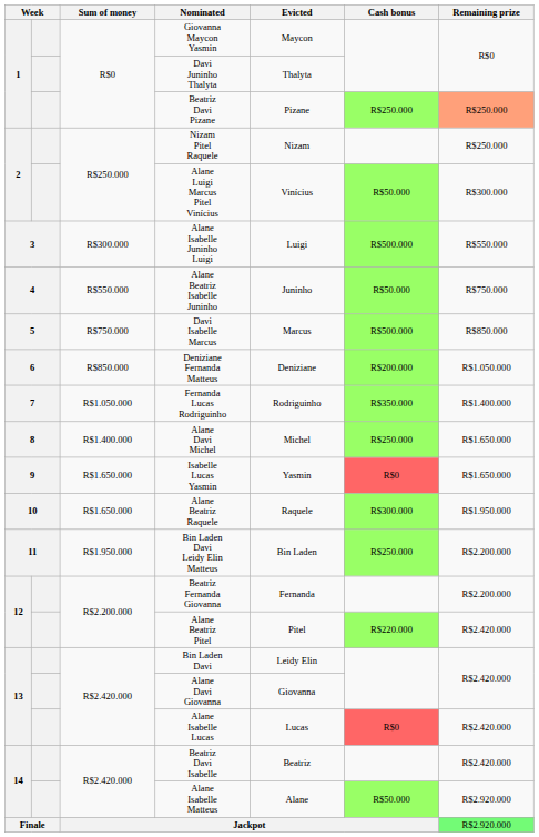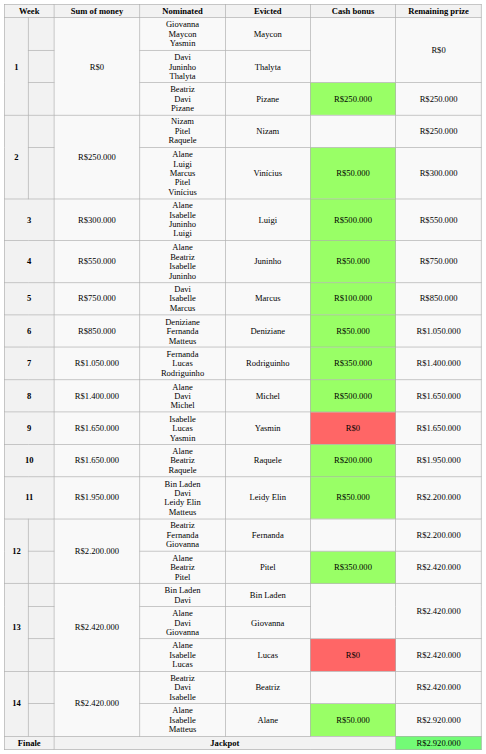Beatriz Davi Pizane | Remaining prize: lightsalmon background -> no background
Davi Isabelle Marcus | Cash bonus: R$500.000 -> R$100.000
Deniziane Fernanda Matteus | Cash bonus: R$200.000 -> R$50.000
Alane Davi Michel | Cash bonus: R$250.000 -> R$500.000
Alane Beatriz Raquele | Cash bonus: R$300.000 -> R$200.000
Bin Laden Davi Leidy Elin Matteus | Evicted: Bin Laden -> Leidy Elin
Bin Laden Davi Leidy Elin Matteus | Cash bonus: R$250.000 -> R$50.000
Alane Beatriz Pitel | Cash bonus: R$220.000 -> R$350.000
Bin Laden Davi | Evicted: Leidy Elin -> Bin Laden
